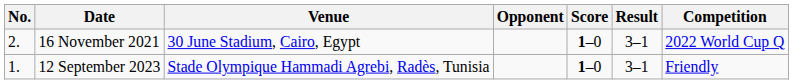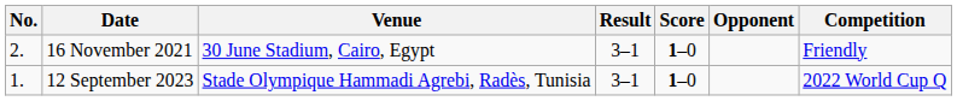columns swapped: Opponent <-> Result
16 November 2021 | Competition: 2022 World Cup Q -> Friendly
12 September 2023 | Competition: Friendly -> 2022 World Cup Q
